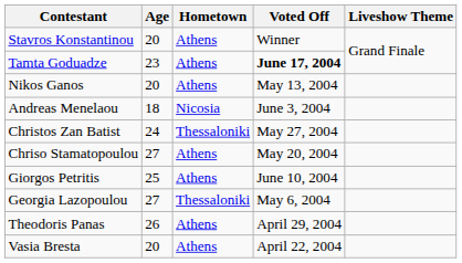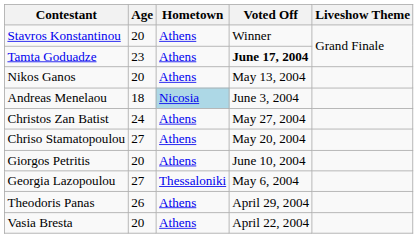Andreas Menelaou | Hometown: no background -> lightblue background
Christos Zan Batist | Hometown: Thessaloniki -> Athens
Giorgos Petritis | Age: 25 -> 20
